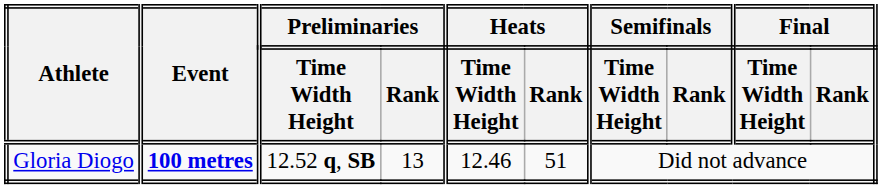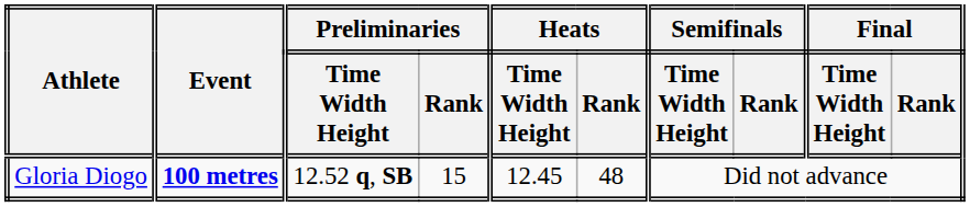Gloria Diogo | Preliminaries / Rank: 13 -> 15
Gloria Diogo | Heats / Time Width Height: 12.46 -> 12.45
Gloria Diogo | Heats / Rank: 51 -> 48
